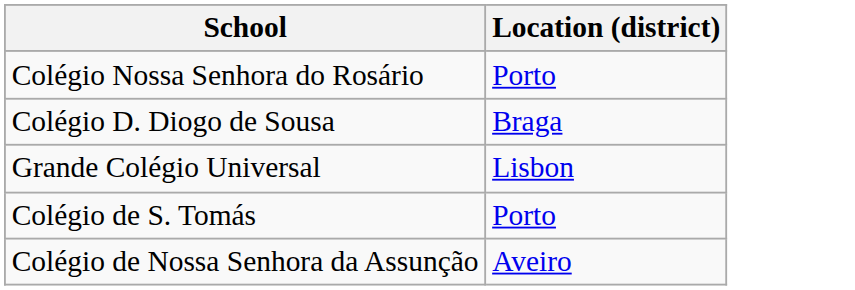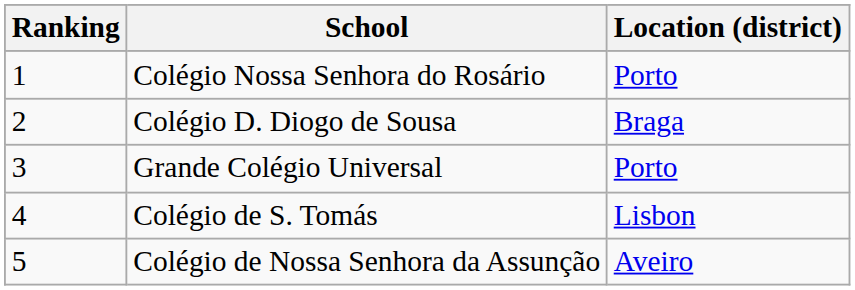+ column: Ranking | 1 | 2 | 3 | 4 | 5
Grande Colégio Universal | Location (district): Lisbon -> Porto
Colégio de S. Tomás | Location (district): Porto -> Lisbon
